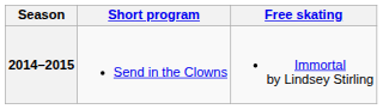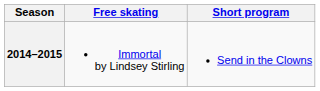columns swapped: Short program <-> Free skating
